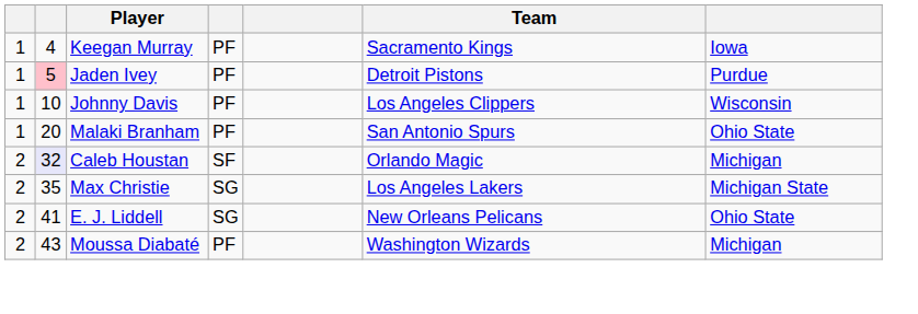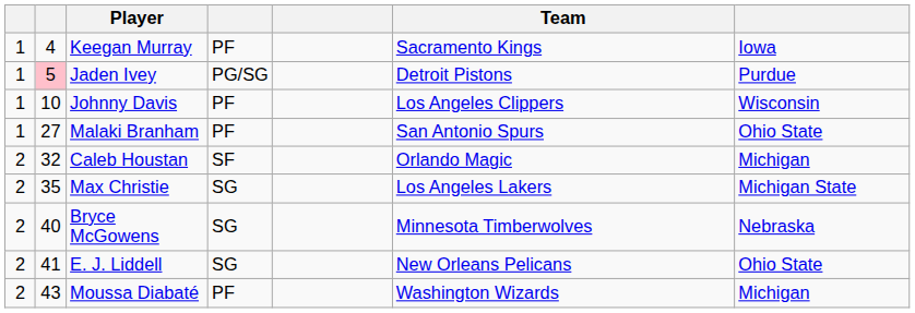Jaden Ivey | column 4: PF -> PG/SG
Malaki Branham | column 2: 20 -> 27
Caleb Houstan | column 2: lavender background -> no background
+ row: 2 | 40 | Bryce McGowens | SG | Minnesota Timberwolves | Nebraska
